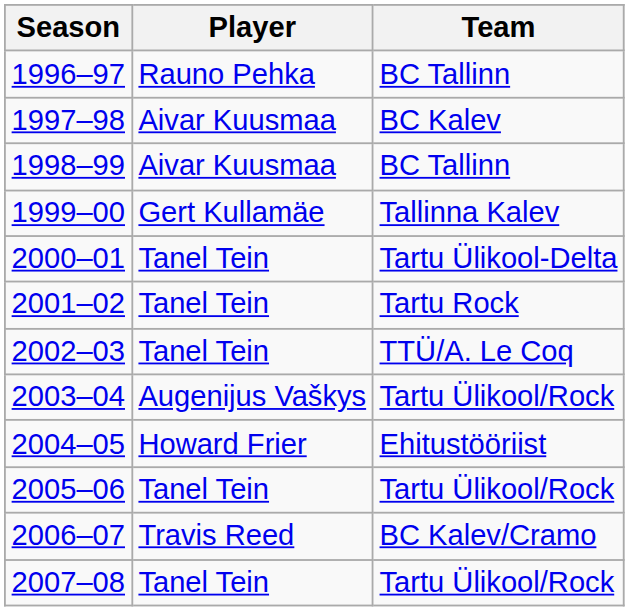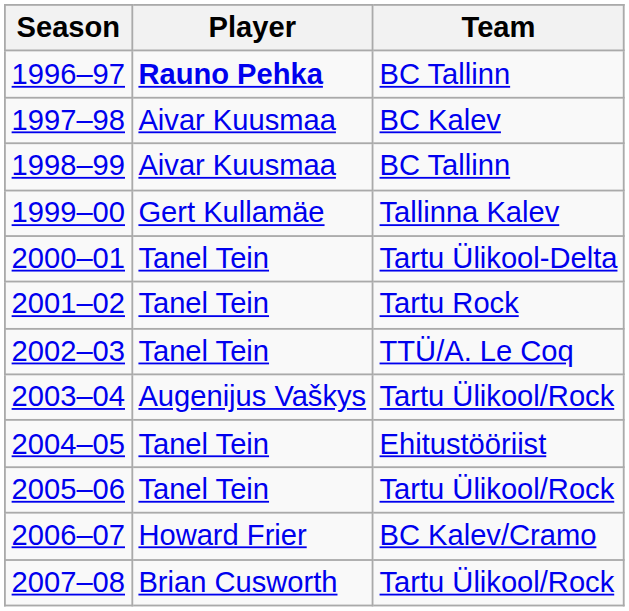1996–97 | Player: normal -> bold
2004–05 | Player: Howard Frier -> Tanel Tein
2006–07 | Player: Travis Reed -> Howard Frier
2007–08 | Player: Tanel Tein -> Brian Cusworth
